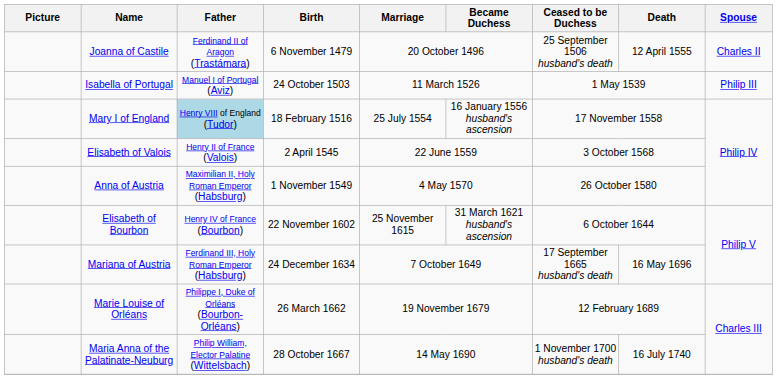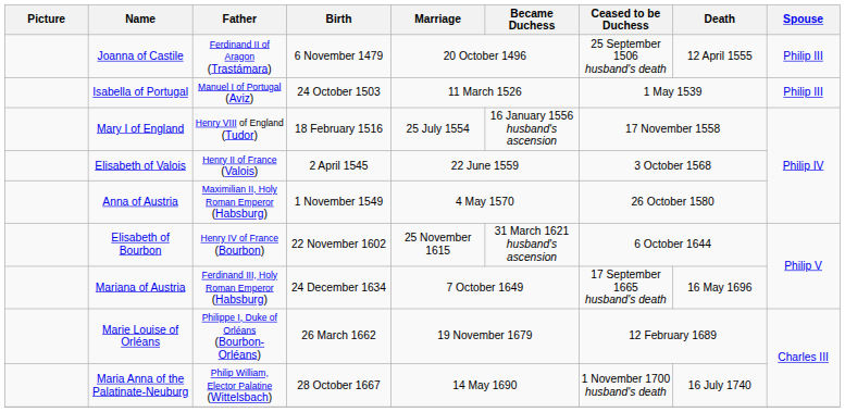Joanna of Castile | Spouse: Charles II -> Philip III
Mary I of England | Father: lightblue background -> no background
